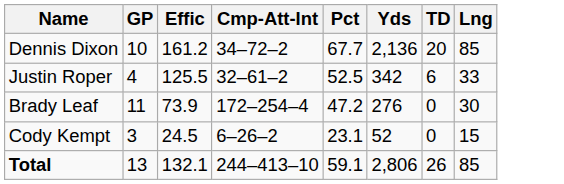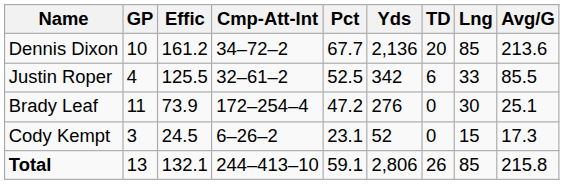+ column: Avg/G | 213.6 | 85.5 | 25.1 | 17.3 | 215.8
